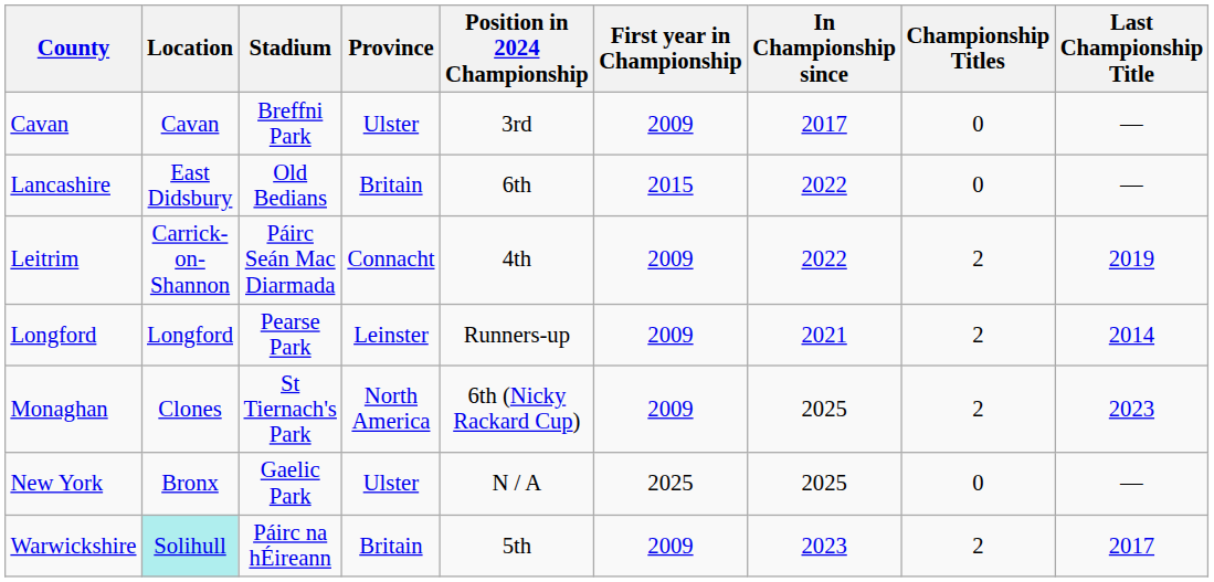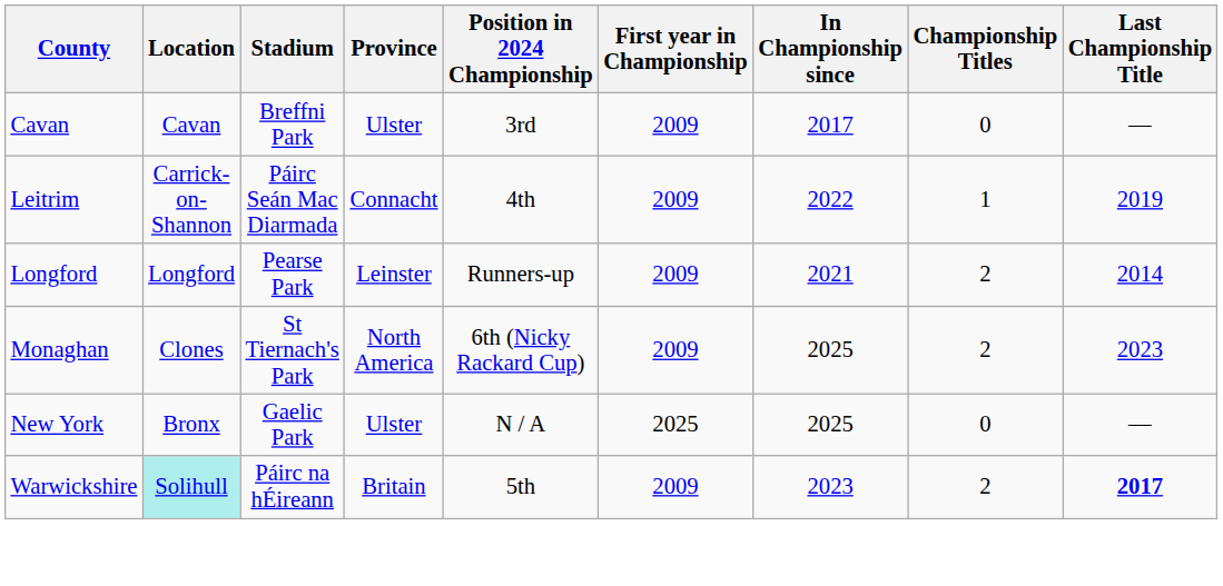- row: Lancashire | East Didsbury | Old Bedians | Britain | 6th | 2015 | 2022 | 0 | —
Leitrim | Championship Titles: 2 -> 1
Warwickshire | Last Championship Title: normal -> bold
